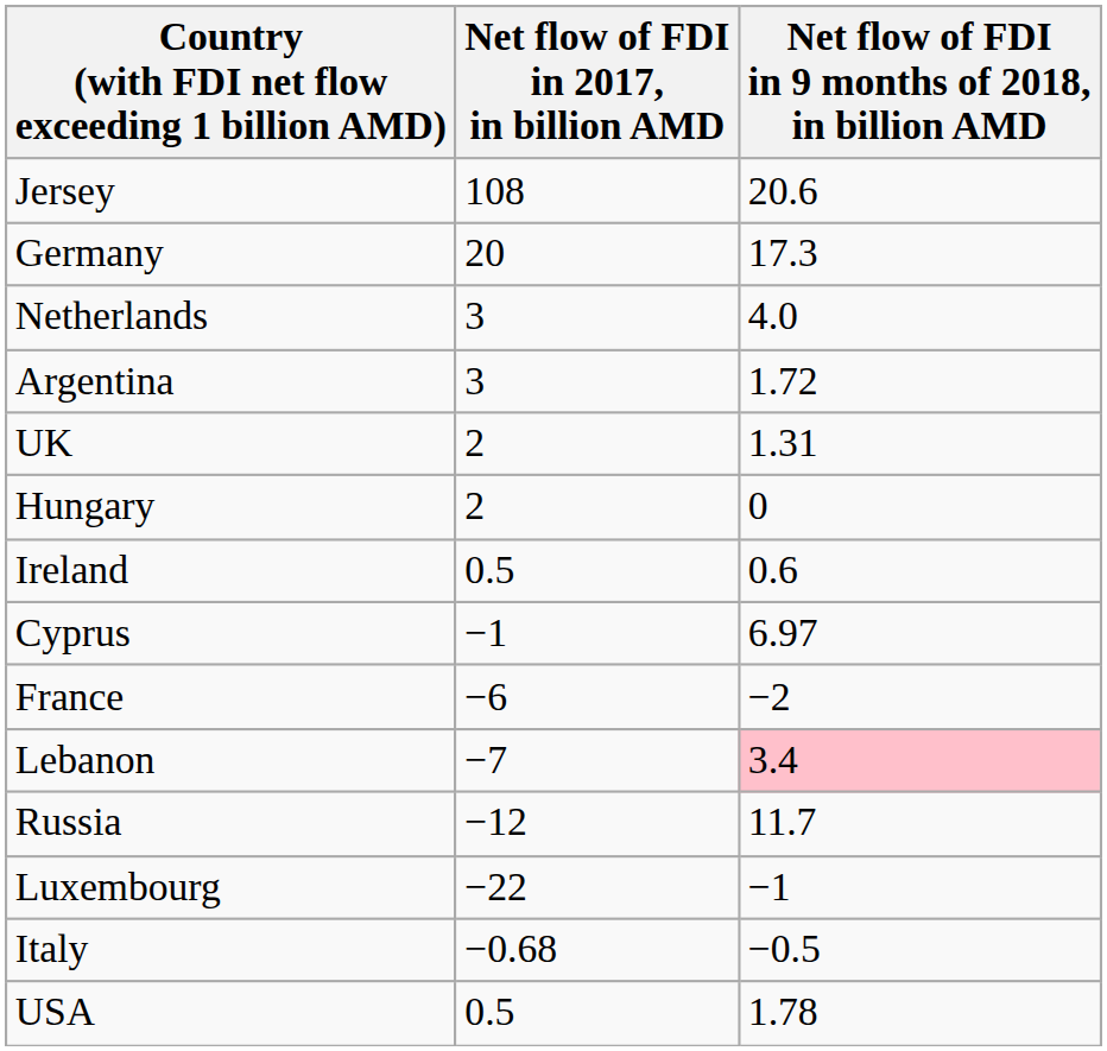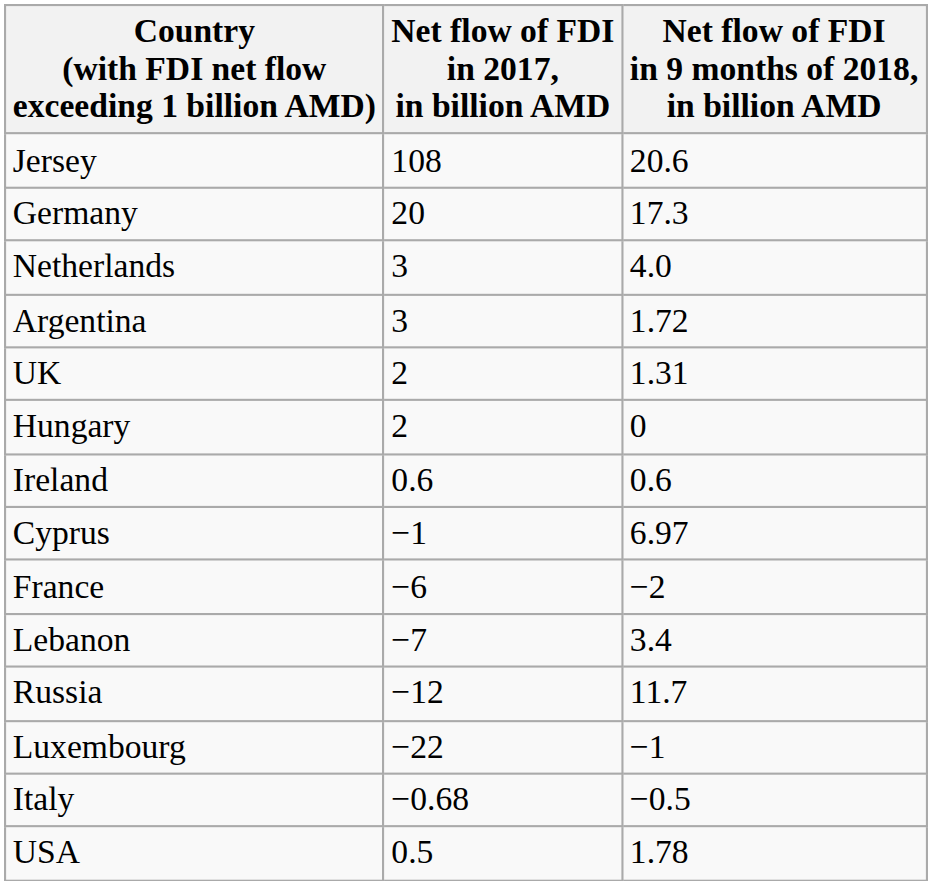Ireland | Net flow of FDI in 2017, in billion AMD: 0.5 -> 0.6
Lebanon | Net flow of FDI in 9 months of 2018, in billion AMD: pink background -> no background
